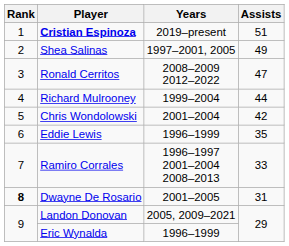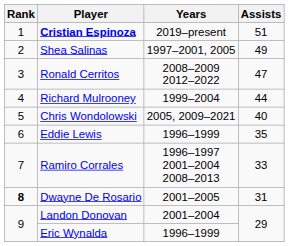Chris Wondolowski | Years: 2001–2004 -> 2005, 2009–2021
Chris Wondolowski | Assists: 42 -> 40
Landon Donovan | Years: 2005, 2009–2021 -> 2001–2004
